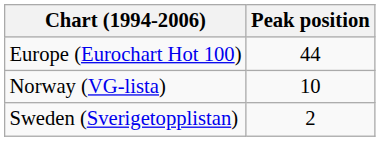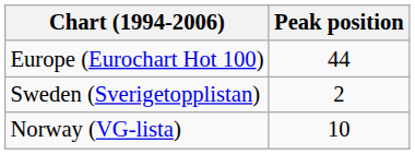rows swapped: Norway (VG-lista) <-> Sweden (Sverigetopplistan)
